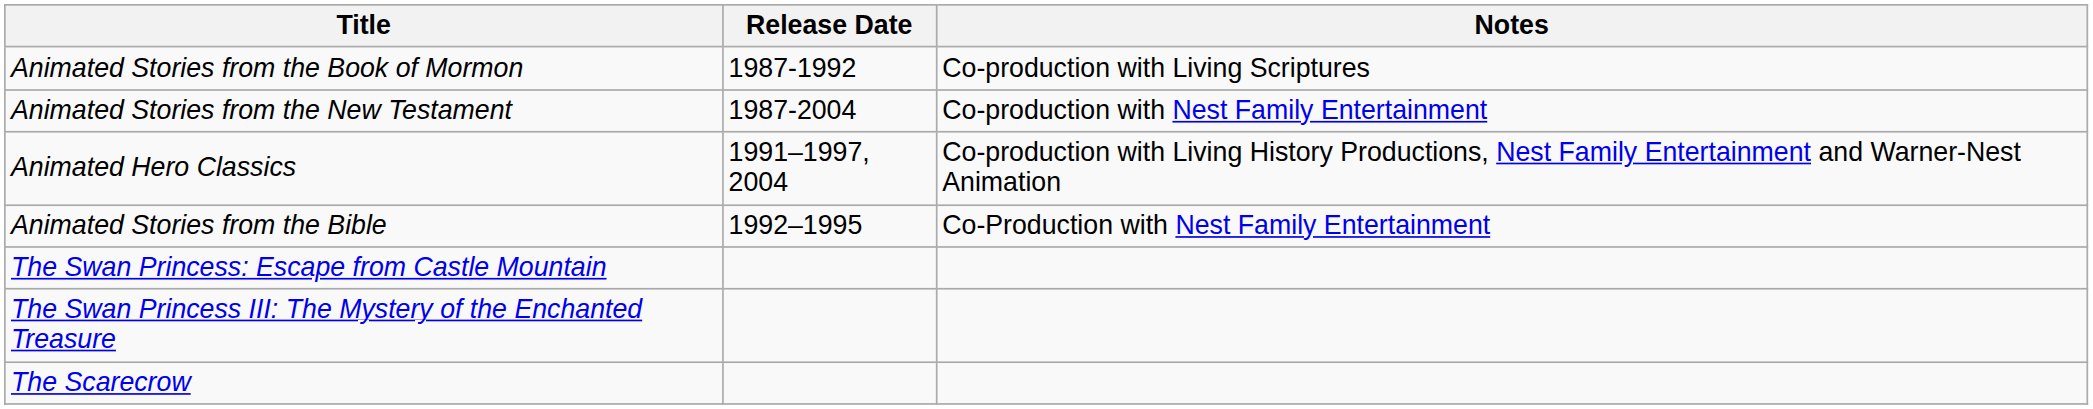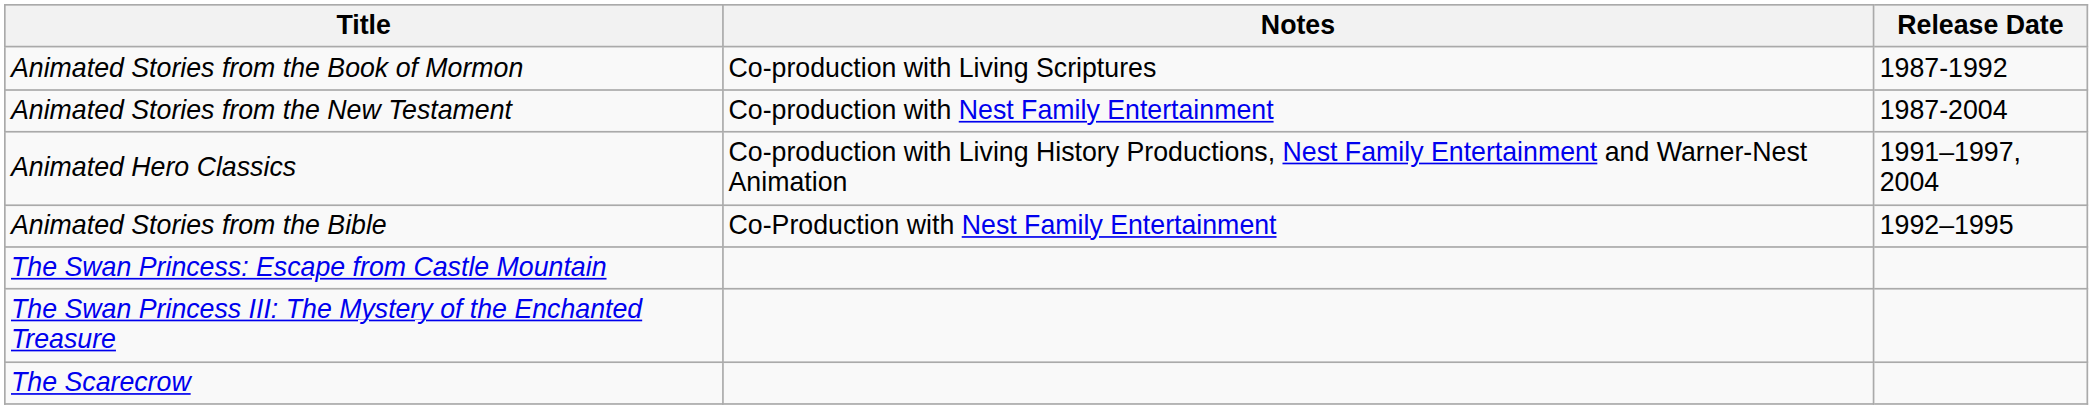columns swapped: Release Date <-> Notes
